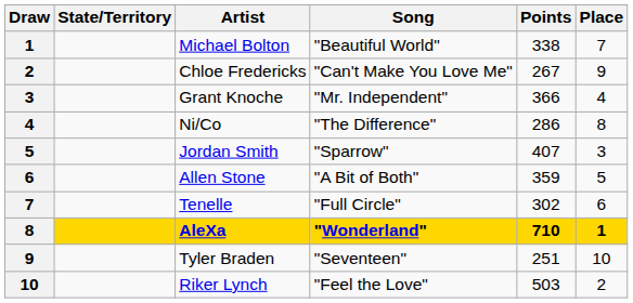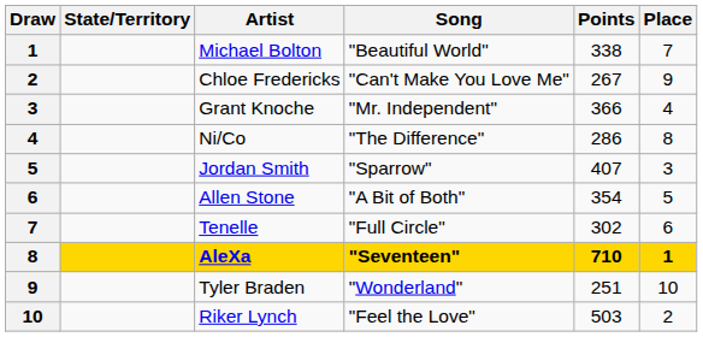Allen Stone | Points: 359 -> 354
AleXa | Song: "Wonderland" -> "Seventeen"
Tyler Braden | Song: "Seventeen" -> "Wonderland"
